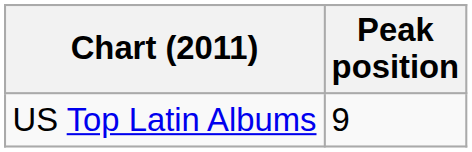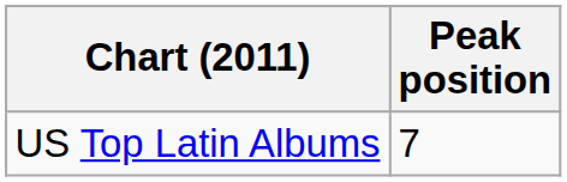US Top Latin Albums | Peak position: 9 -> 7
